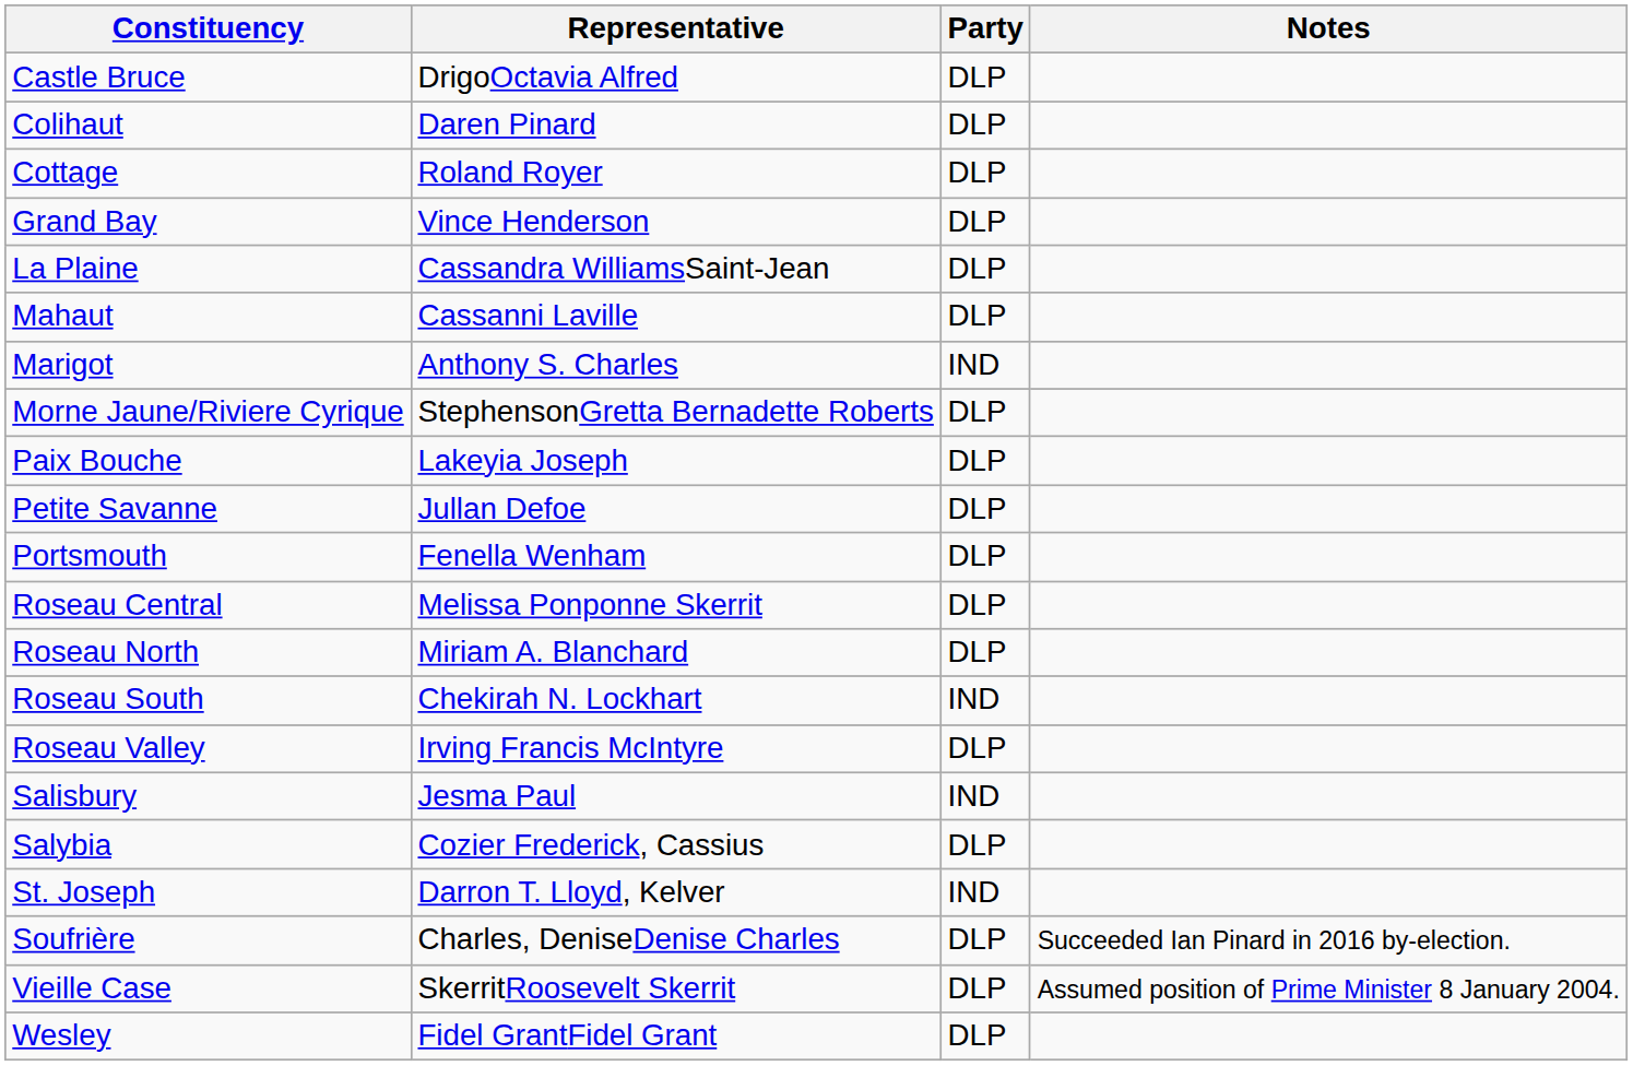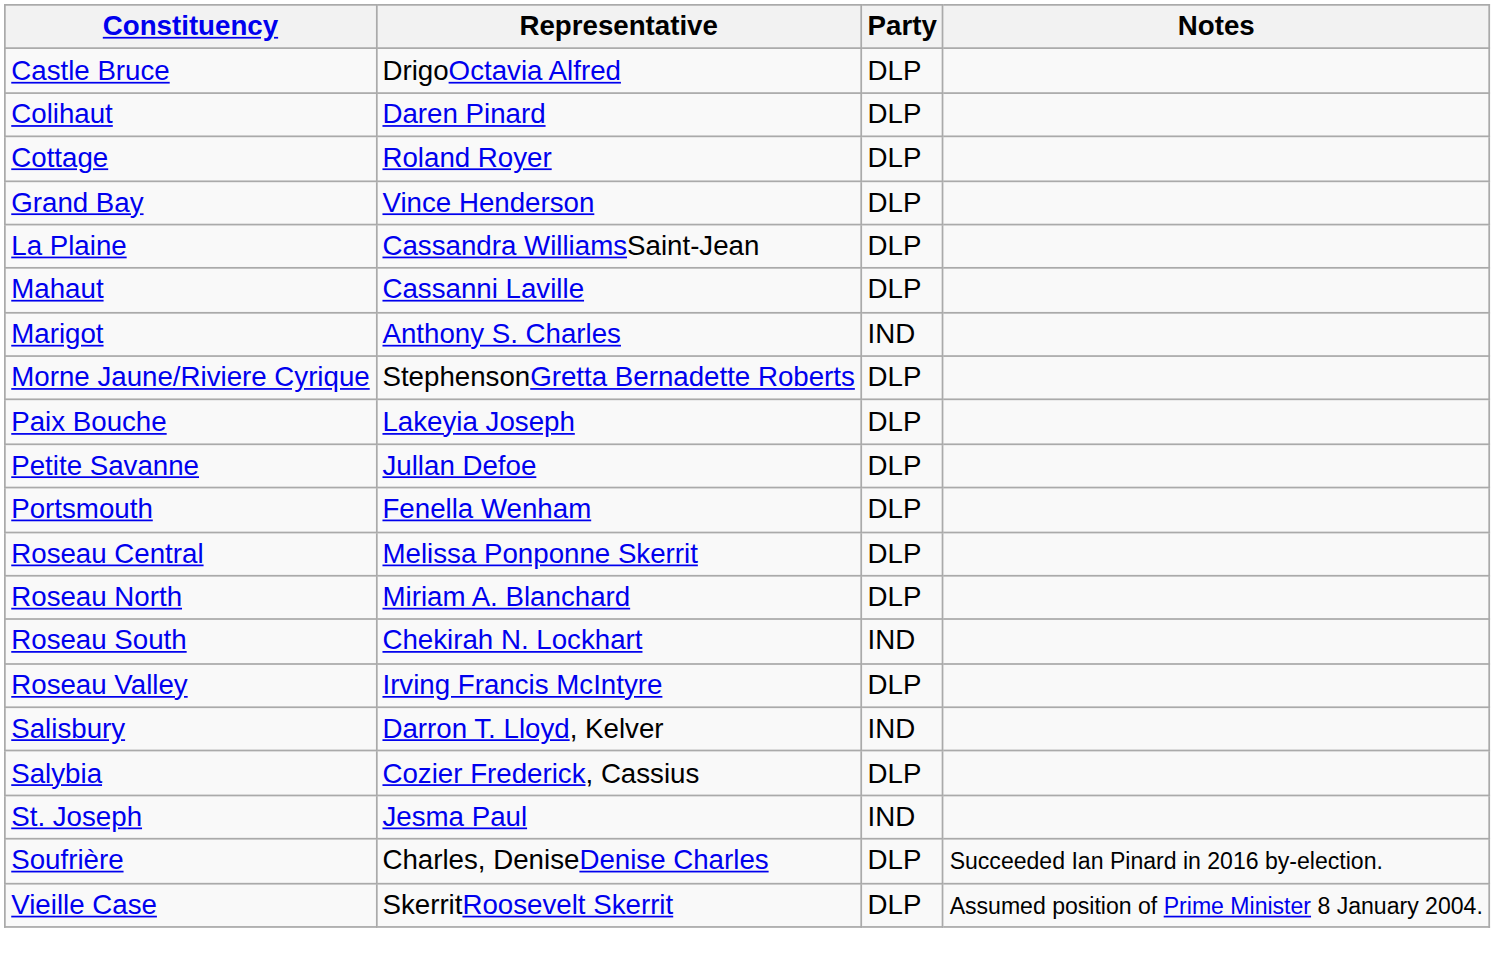Salisbury | Representative: Jesma Paul -> Darron T. Lloyd, Kelver
St. Joseph | Representative: Darron T. Lloyd, Kelver -> Jesma Paul
- row: Wesley | Fidel GrantFidel Grant | DLP
